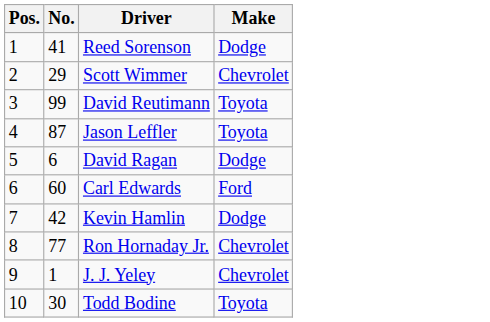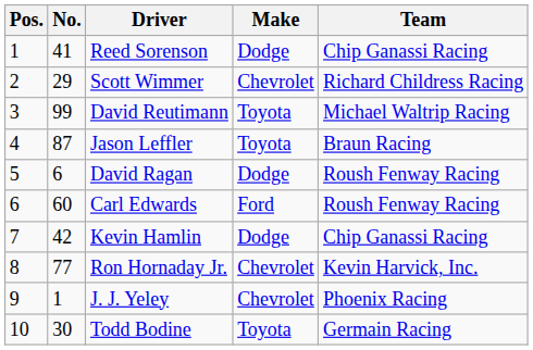+ column: Team | Chip Ganassi Racing | Richard Childress Racing | Michael Waltrip Racing | Braun Racing | Roush Fenway Racing | Roush Fenway Racing | Chip Ganassi Racing | Kevin Harvick, Inc. | Phoenix Racing | Germain Racing
